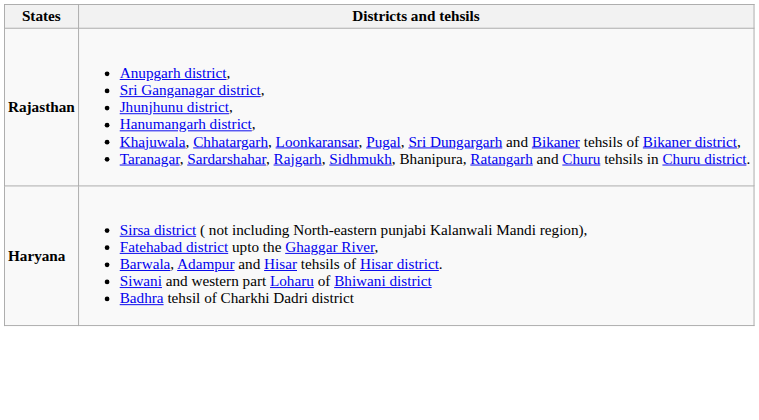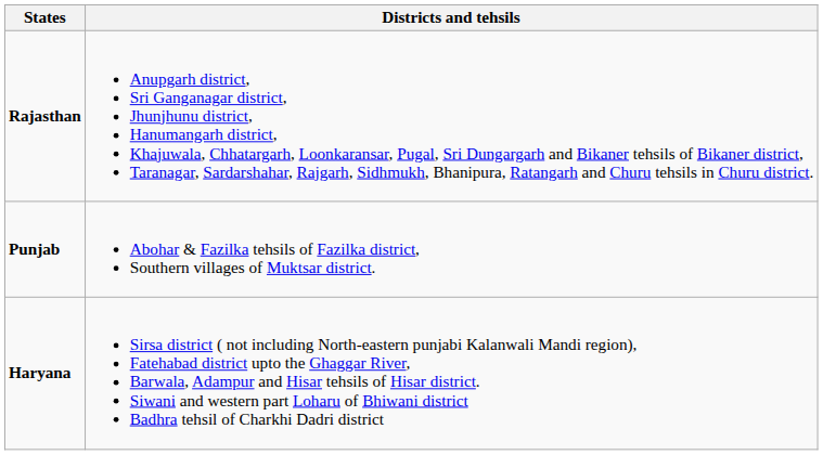+ row: Punjab | Abohar & Fazilka tehsils of Fazilka district, Southern villages of Muktsar district.
